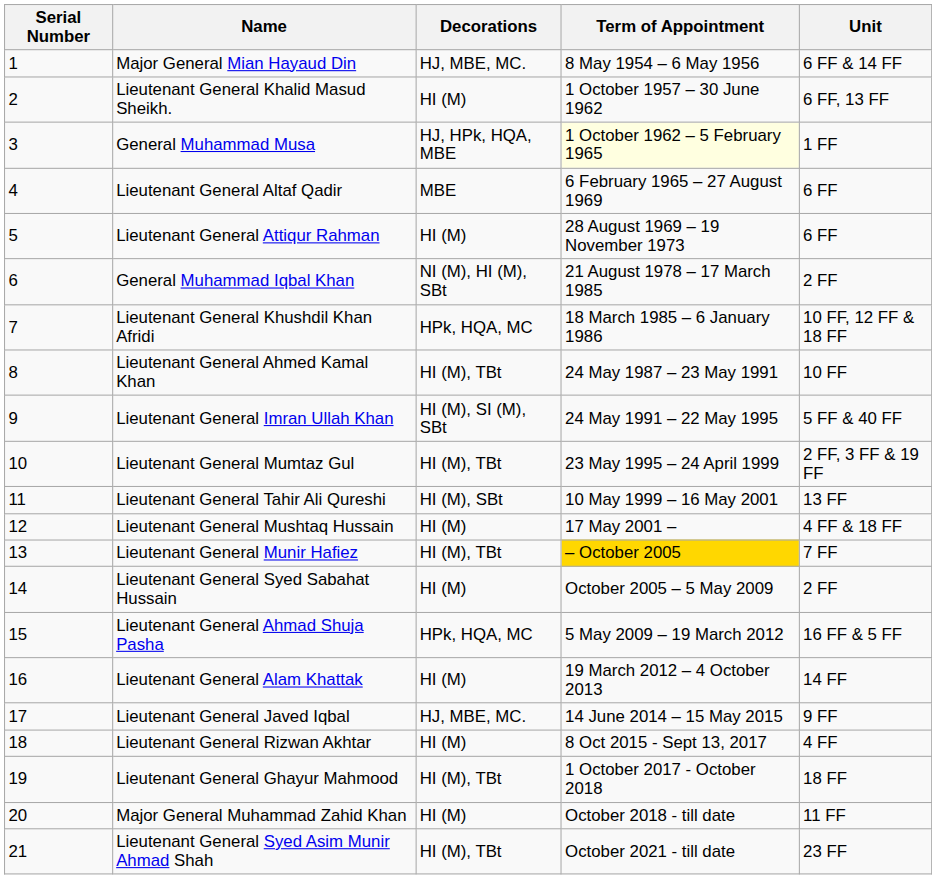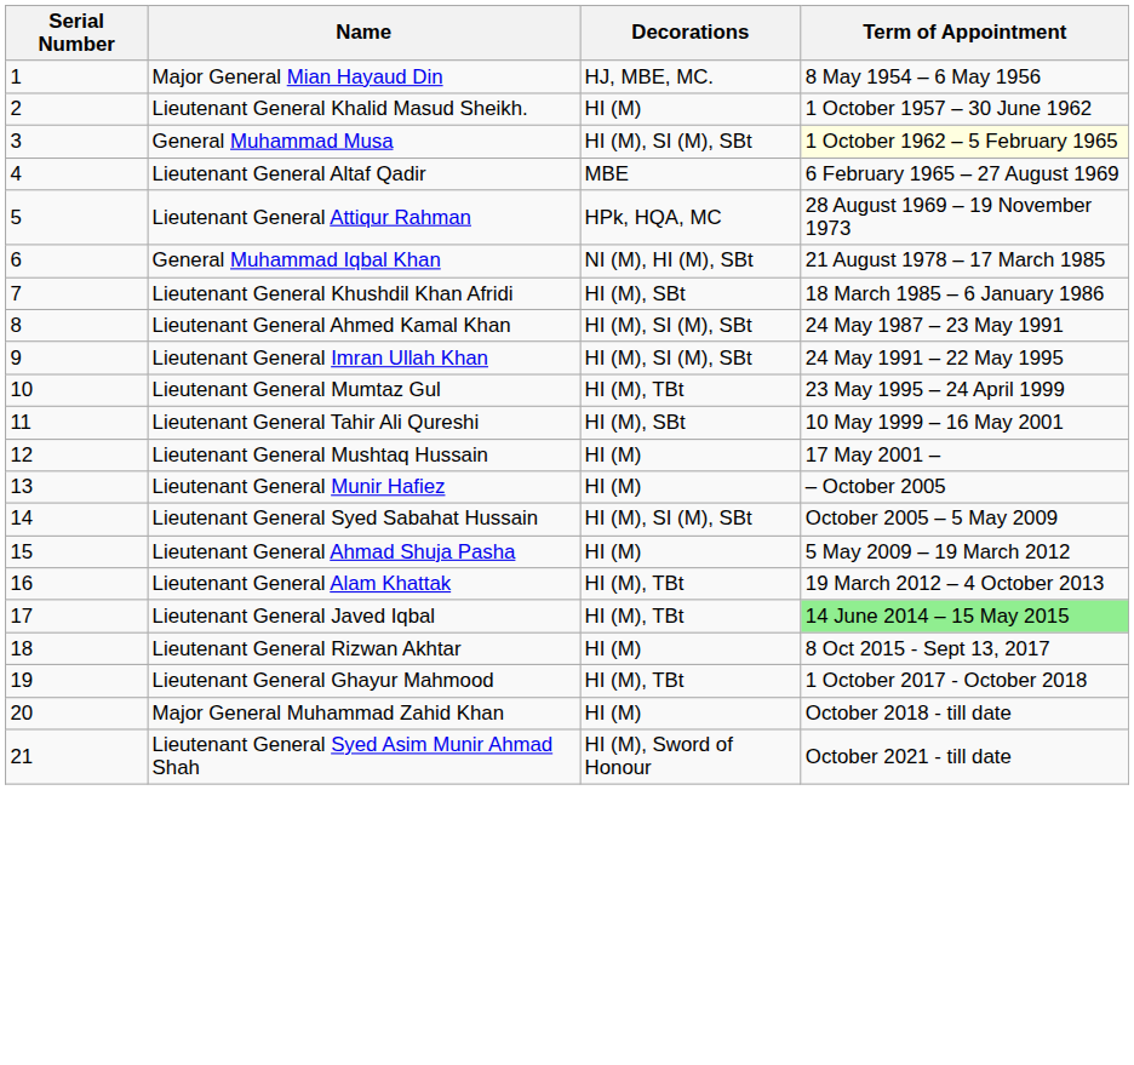- column: Unit | 6 FF & 14 FF | 6 FF, 13 FF | 1 FF | 6 FF | 6 FF | 2 FF | 10 FF, 12 FF & 18 FF | 10 FF | 5 FF & 40 FF | 2 FF, 3 FF & 19 FF | 13 FF | 4 FF & 18 FF | 7 FF | 2 FF | 16 FF & 5 FF | 14 FF | 9 FF | 4 FF | 18 FF | 11 FF | 23 FF
General Muhammad Musa | Decorations: HJ, HPk, HQA, MBE -> HI (M), SI (M), SBt
Lieutenant General Attiqur Rahman | Decorations: HI (M) -> HPk, HQA, MC
Lieutenant General Khushdil Khan Afridi | Decorations: HPk, HQA, MC -> HI (M), SBt
Lieutenant General Ahmed Kamal Khan | Decorations: HI (M), TBt -> HI (M), SI (M), SBt
Lieutenant General Munir Hafiez | Decorations: HI (M), TBt -> HI (M)
Lieutenant General Munir Hafiez | Term of Appointment: gold background -> no background
Lieutenant General Syed Sabahat Hussain | Decorations: HI (M) -> HI (M), SI (M), SBt
Lieutenant General Ahmad Shuja Pasha | Decorations: HPk, HQA, MC -> HI (M)
Lieutenant General Alam Khattak | Decorations: HI (M) -> HI (M), TBt
Lieutenant General Javed Iqbal | Decorations: HJ, MBE, MC. -> HI (M), TBt
Lieutenant General Javed Iqbal | Term of Appointment: no background -> lightgreen background
Lieutenant General Syed Asim Munir Ahmad Shah | Decorations: HI (M), TBt -> HI (M), Sword of Honour
